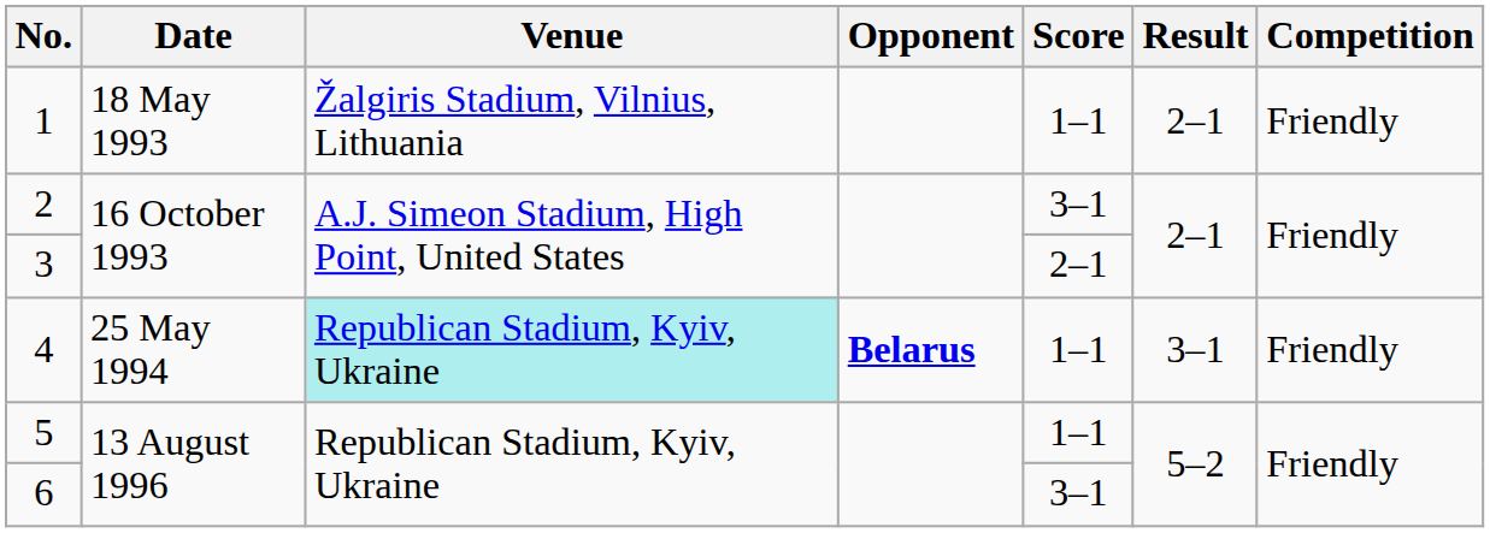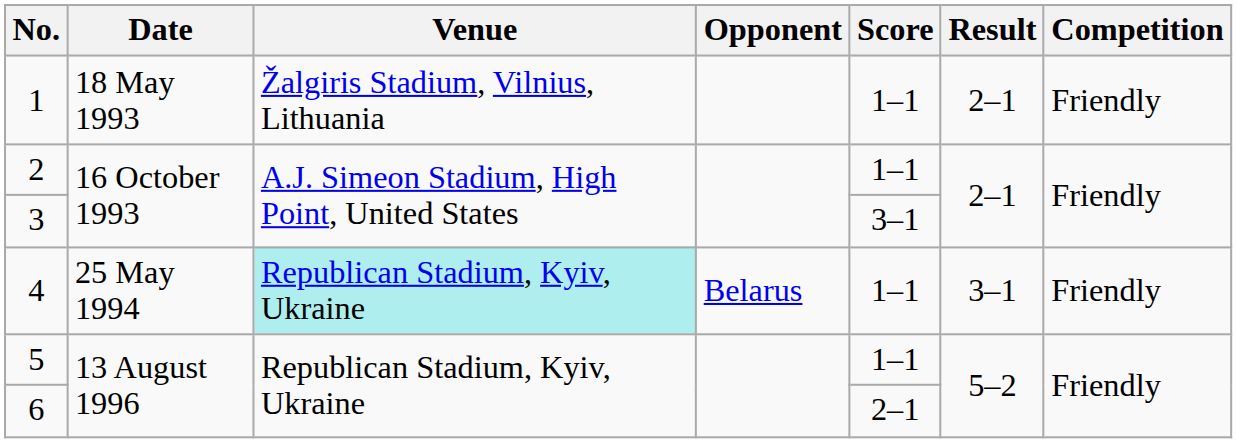2 | Score: 3–1 -> 1–1
3 | Score: 2–1 -> 3–1
4 | Opponent: bold -> normal
6 | Score: 3–1 -> 2–1
